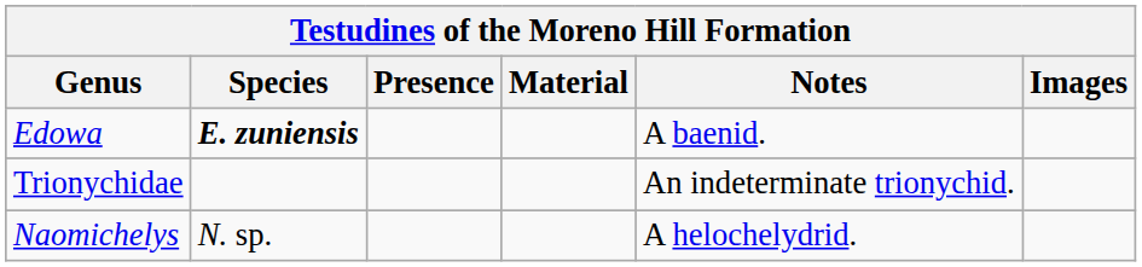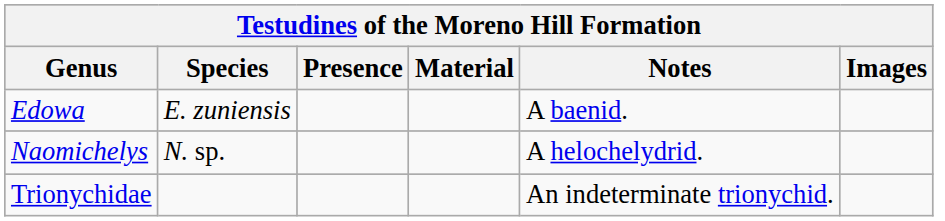Edowa | Species: bold -> normal
rows swapped: Naomichelys <-> Trionychidae
